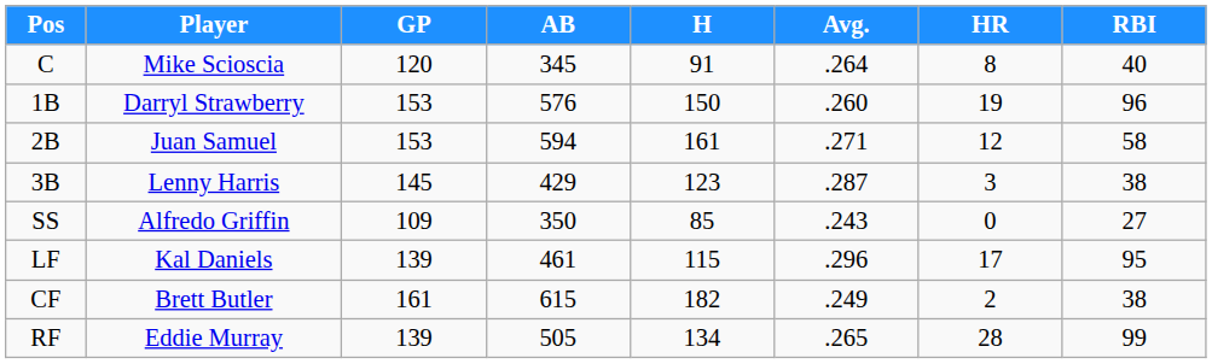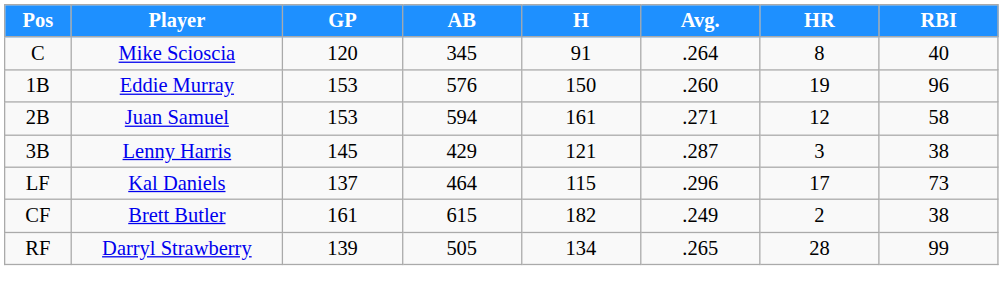1B | Player: Darryl Strawberry -> Eddie Murray
3B | H: 123 -> 121
- row: SS | Alfredo Griffin | 109 | 350 | 85 | .243 | 0 | 27
LF | GP: 139 -> 137
LF | AB: 461 -> 464
LF | RBI: 95 -> 73
RF | Player: Eddie Murray -> Darryl Strawberry
